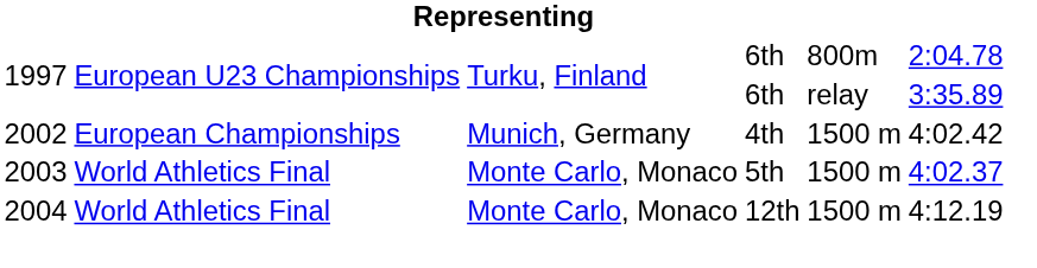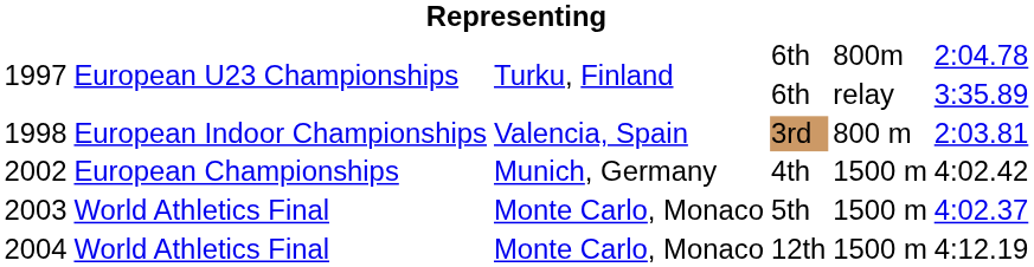+ row: 1998 | European Indoor Championships | Valencia, Spain | 3rd | 800 m | 2:03.81
